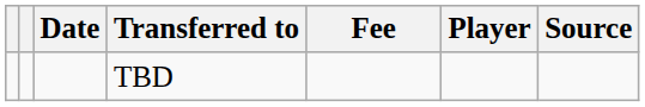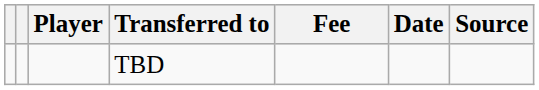columns swapped: Player <-> Date
